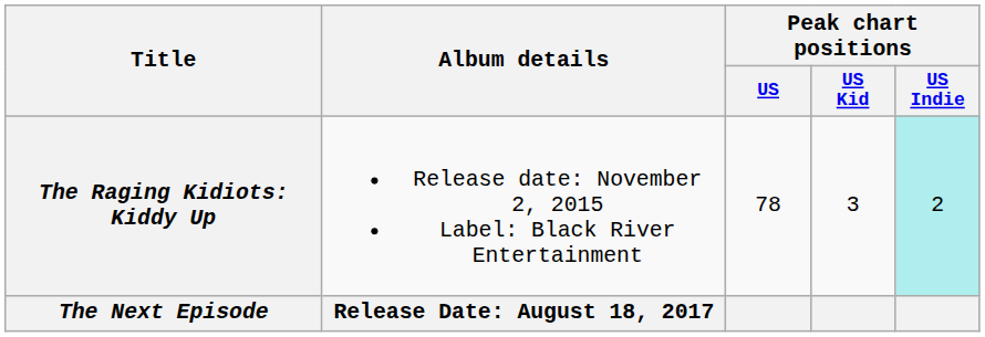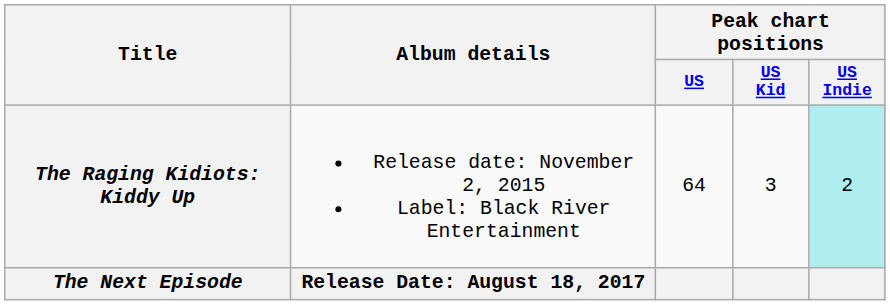The Raging Kidiots: Kiddy Up | Peak chart positions / US: 78 -> 64
